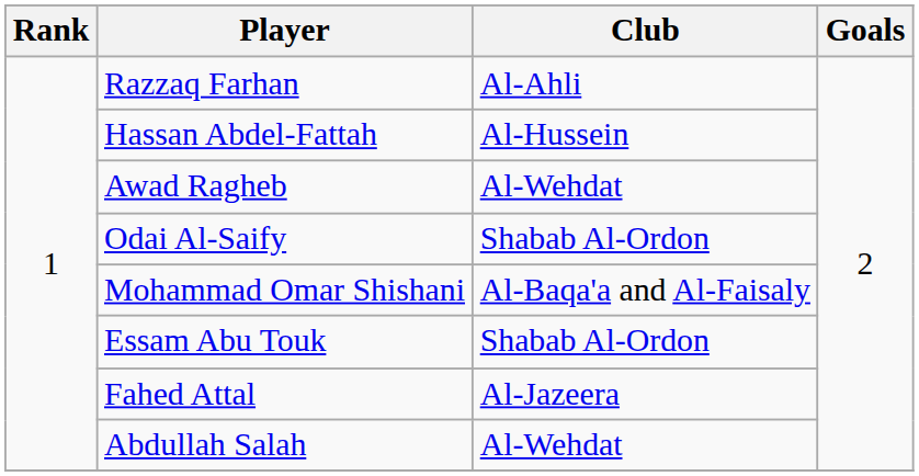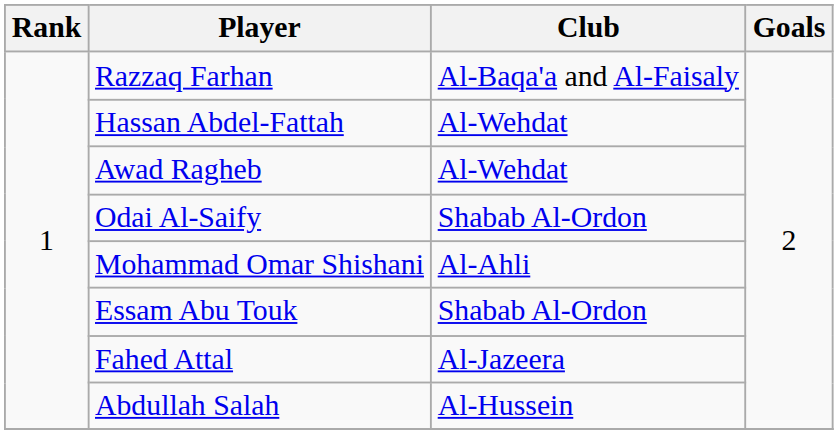Razzaq Farhan | Club: Al-Ahli -> Al-Baqa'a and Al-Faisaly
Hassan Abdel-Fattah | Club: Al-Hussein -> Al-Wehdat
Mohammad Omar Shishani | Club: Al-Baqa'a and Al-Faisaly -> Al-Ahli
Abdullah Salah | Club: Al-Wehdat -> Al-Hussein
